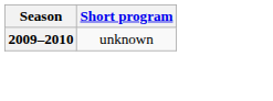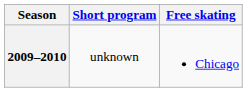+ column: Free skating | Chicago
